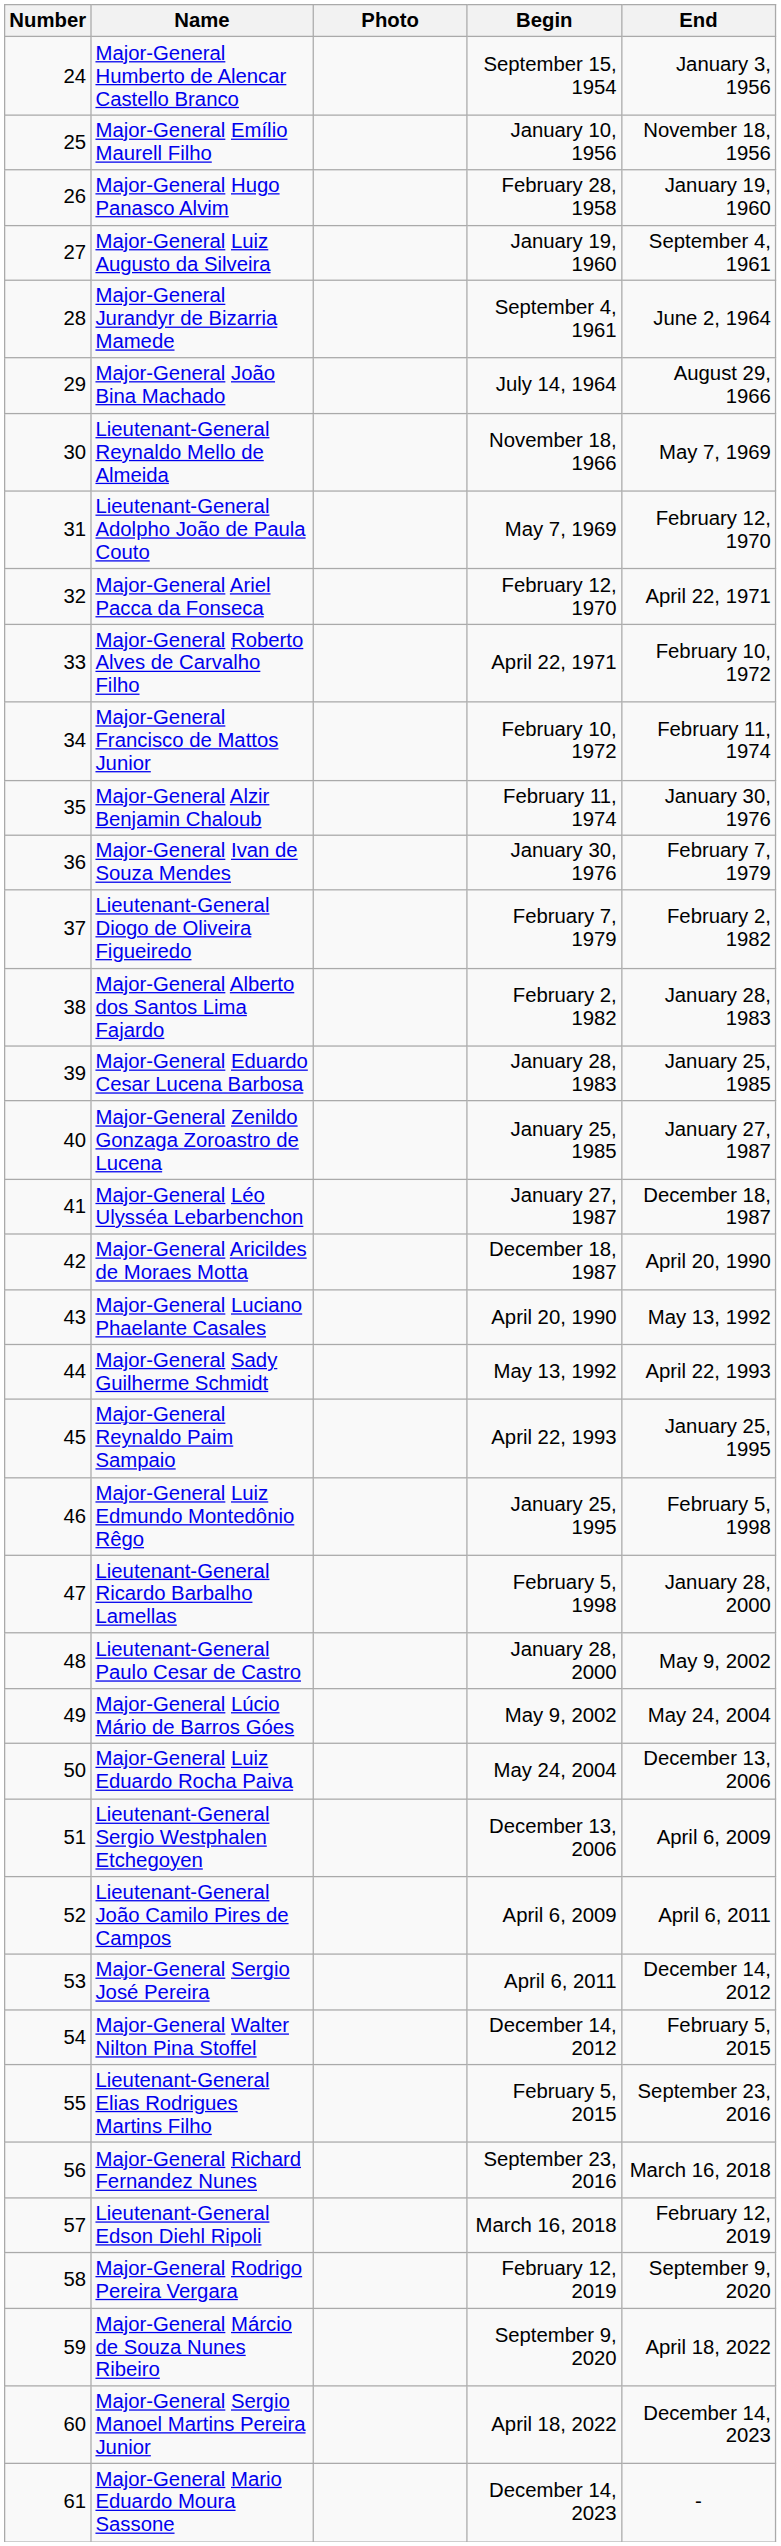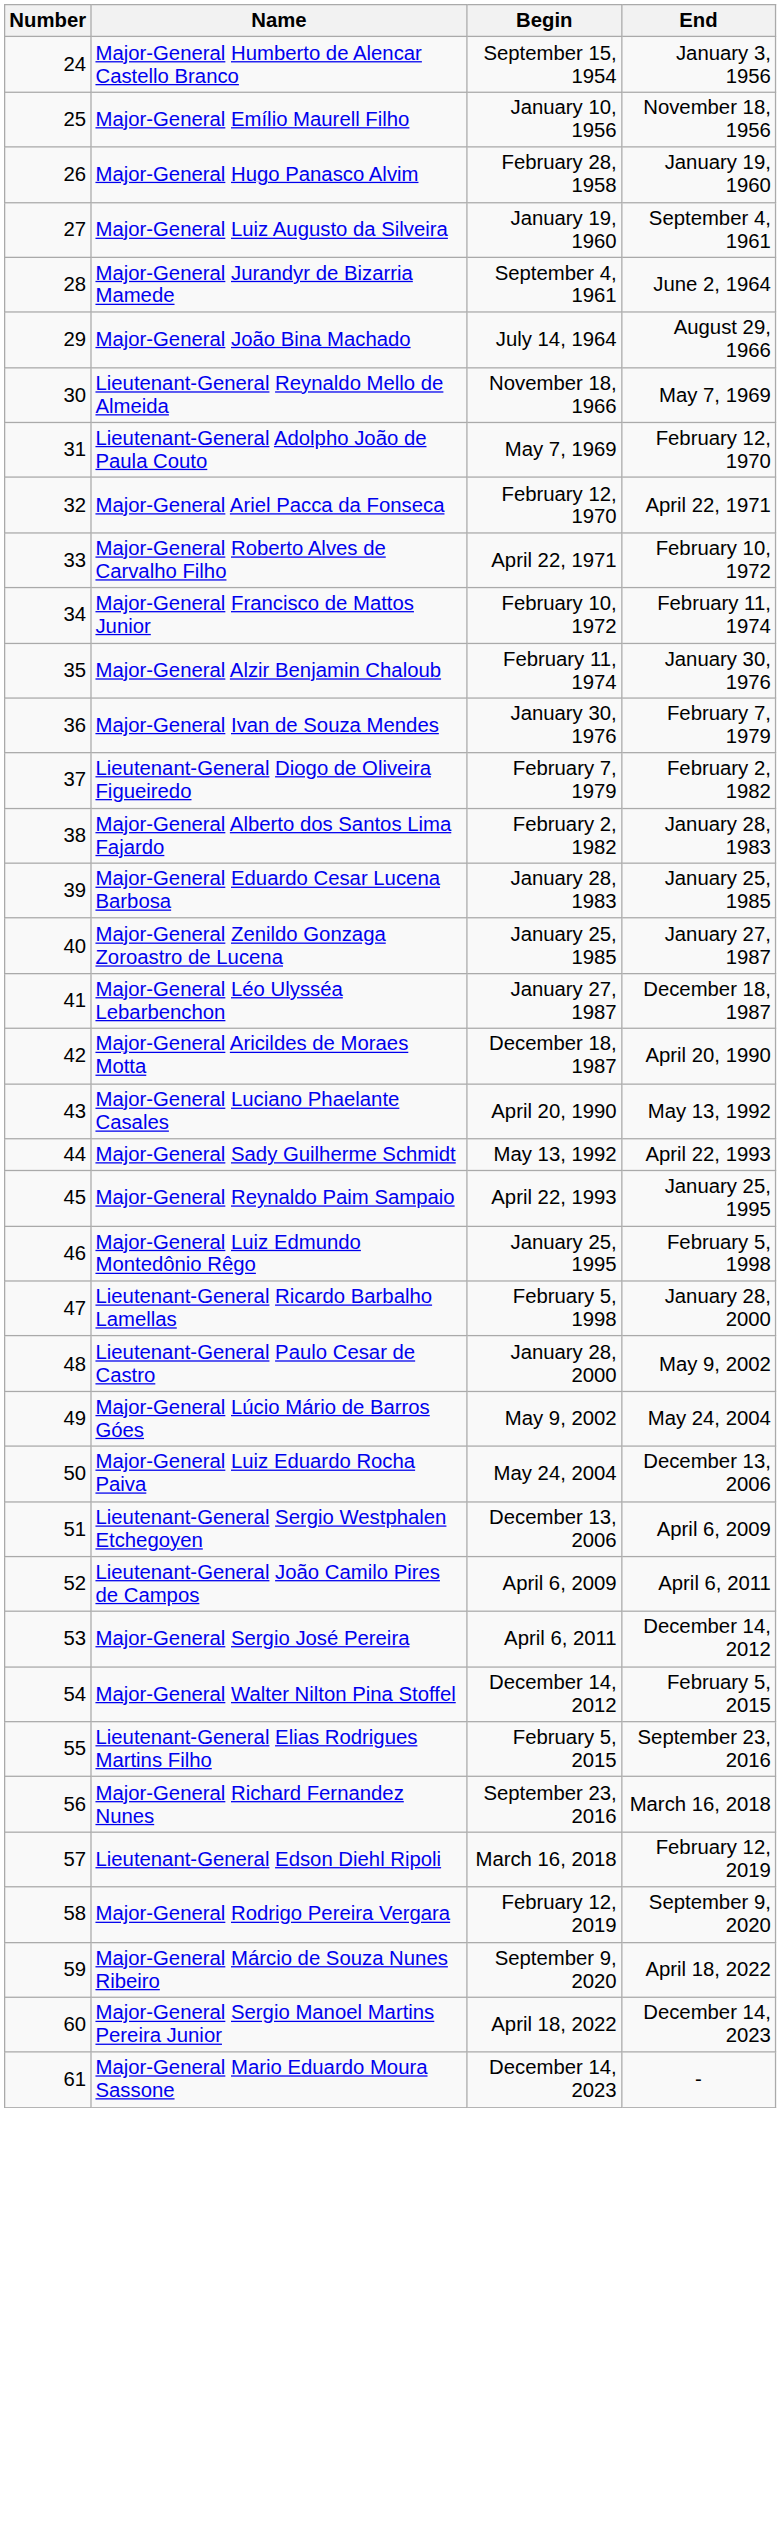- column: Photo
